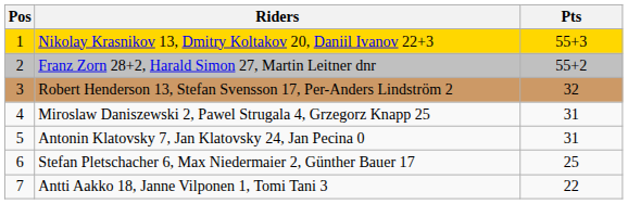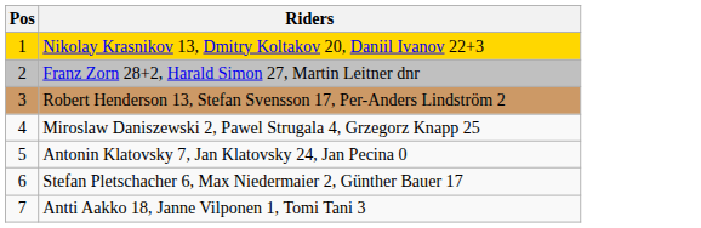- column: Pts | 55+3 | 55+2 | 32 | 31 | 31 | 25 | 22
